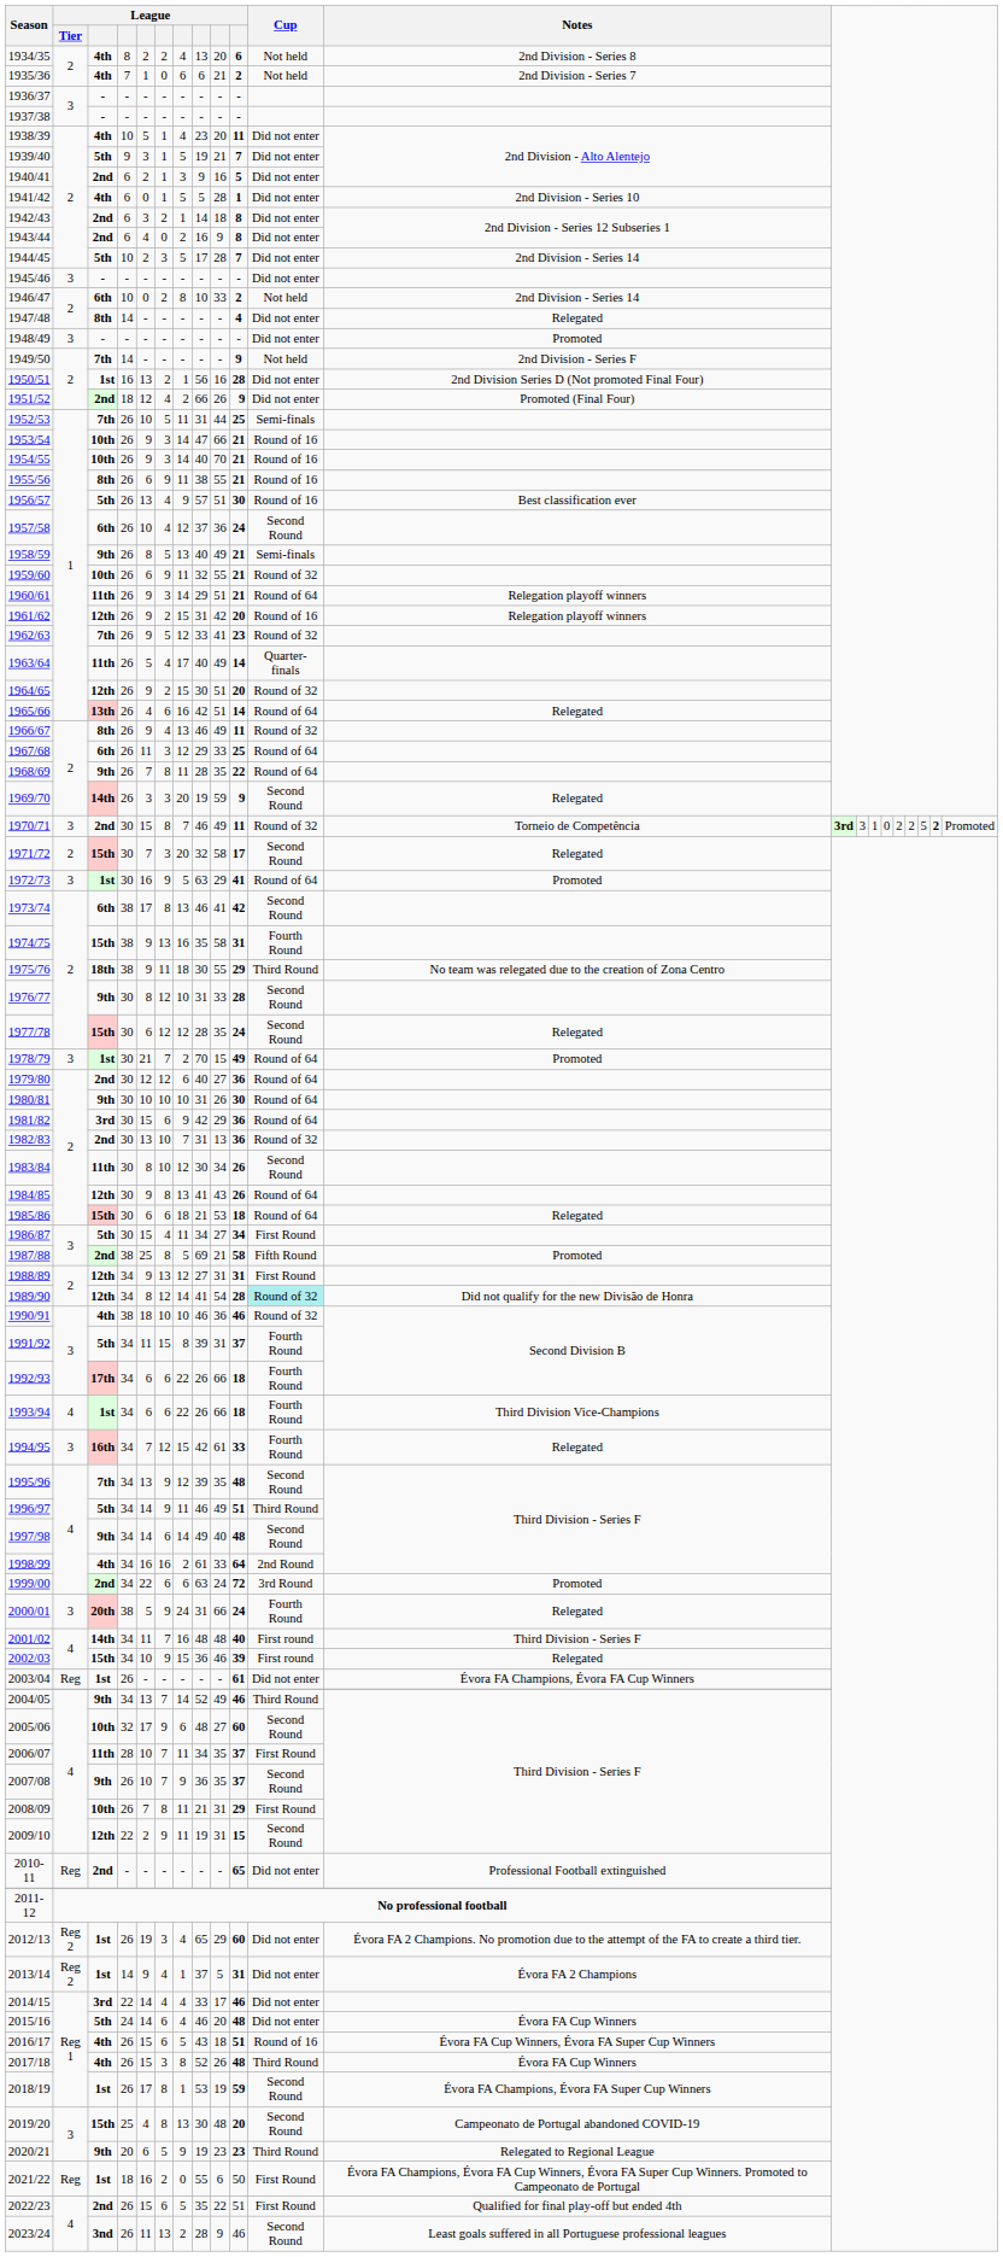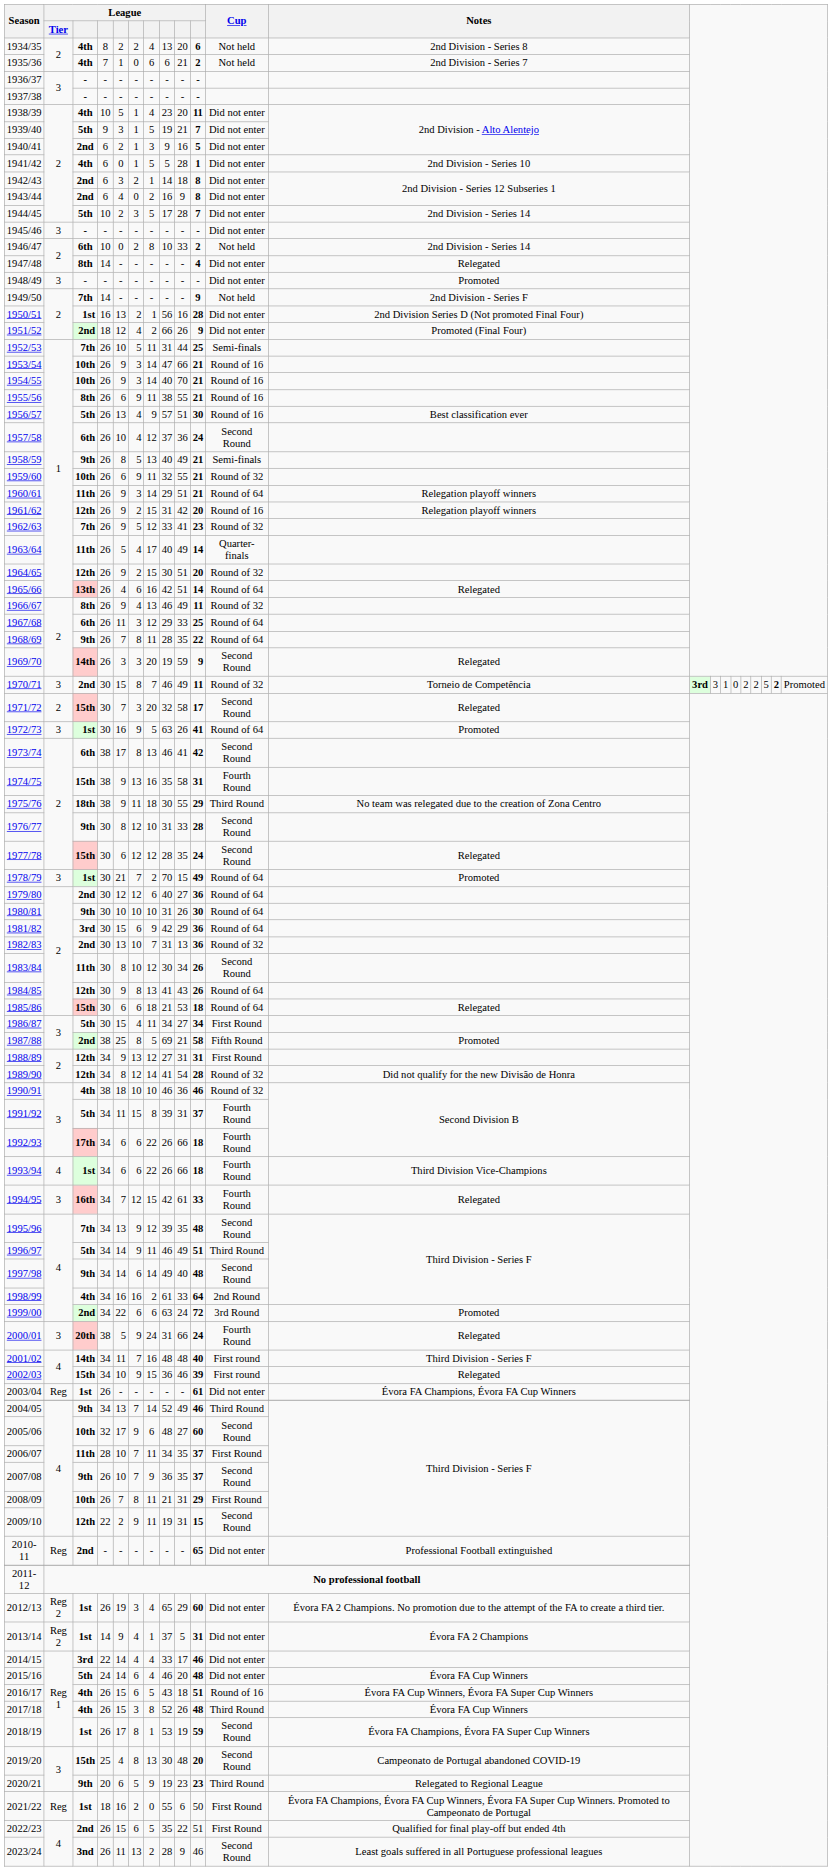1972/73 | column 9: 29 -> 26
1989/90 | Cup: paleturquoise background -> no background
